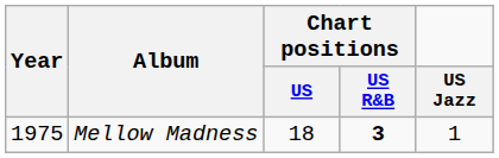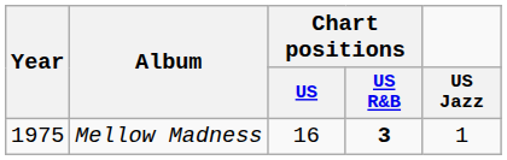Mellow Madness | Chart positions / US: 18 -> 16
